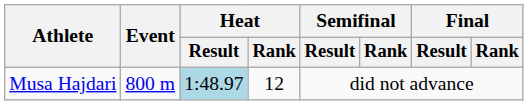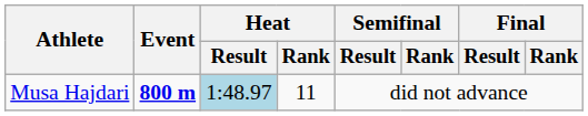Musa Hajdari | Event: normal -> bold
Musa Hajdari | Heat / Rank: 12 -> 11
